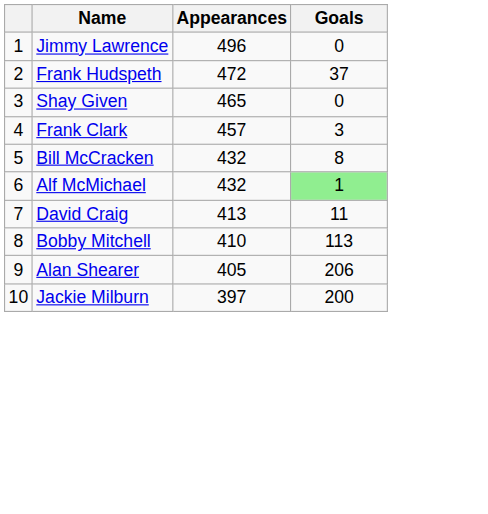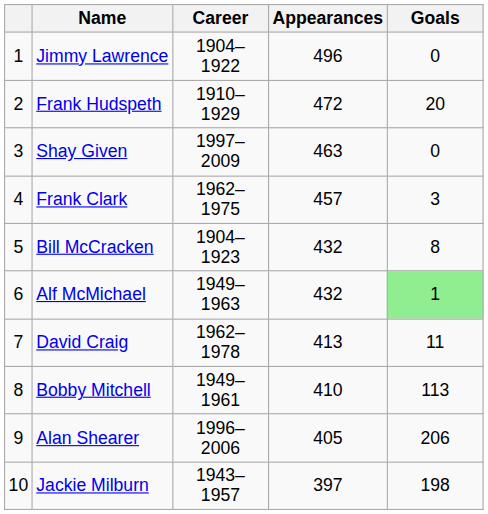+ column: Career | 1904–1922 | 1910–1929 | 1997–2009 | 1962–1975 | 1904–1923 | 1949–1963 | 1962–1978 | 1949–1961 | 1996–2006 | 1943–1957
Frank Hudspeth | Goals: 37 -> 20
Shay Given | Appearances: 465 -> 463
Jackie Milburn | Goals: 200 -> 198
